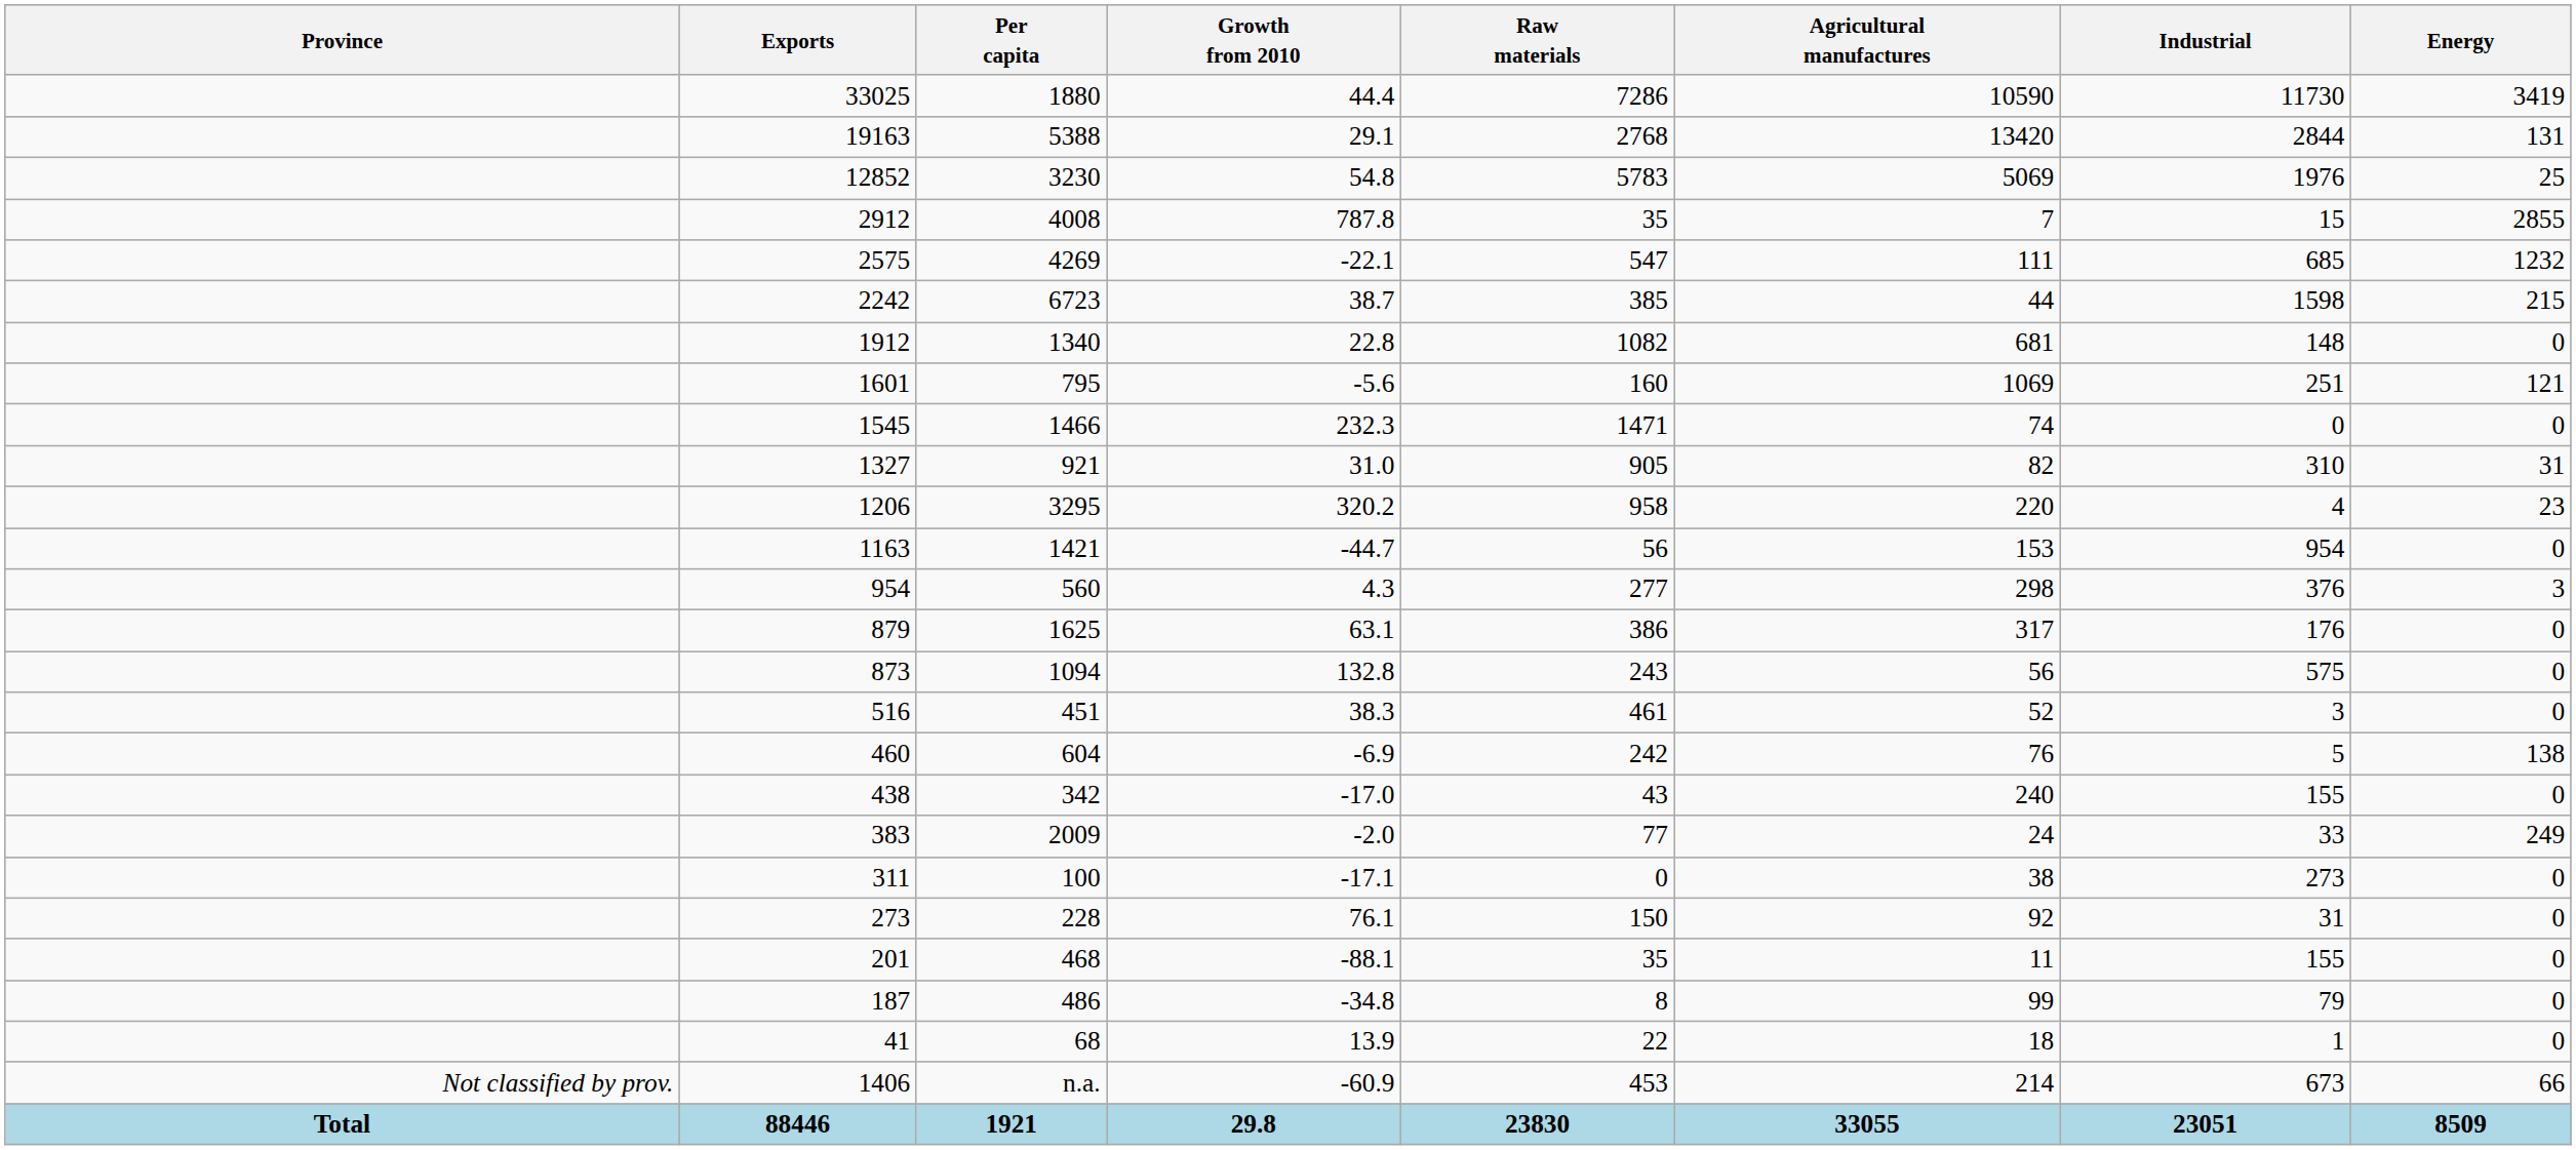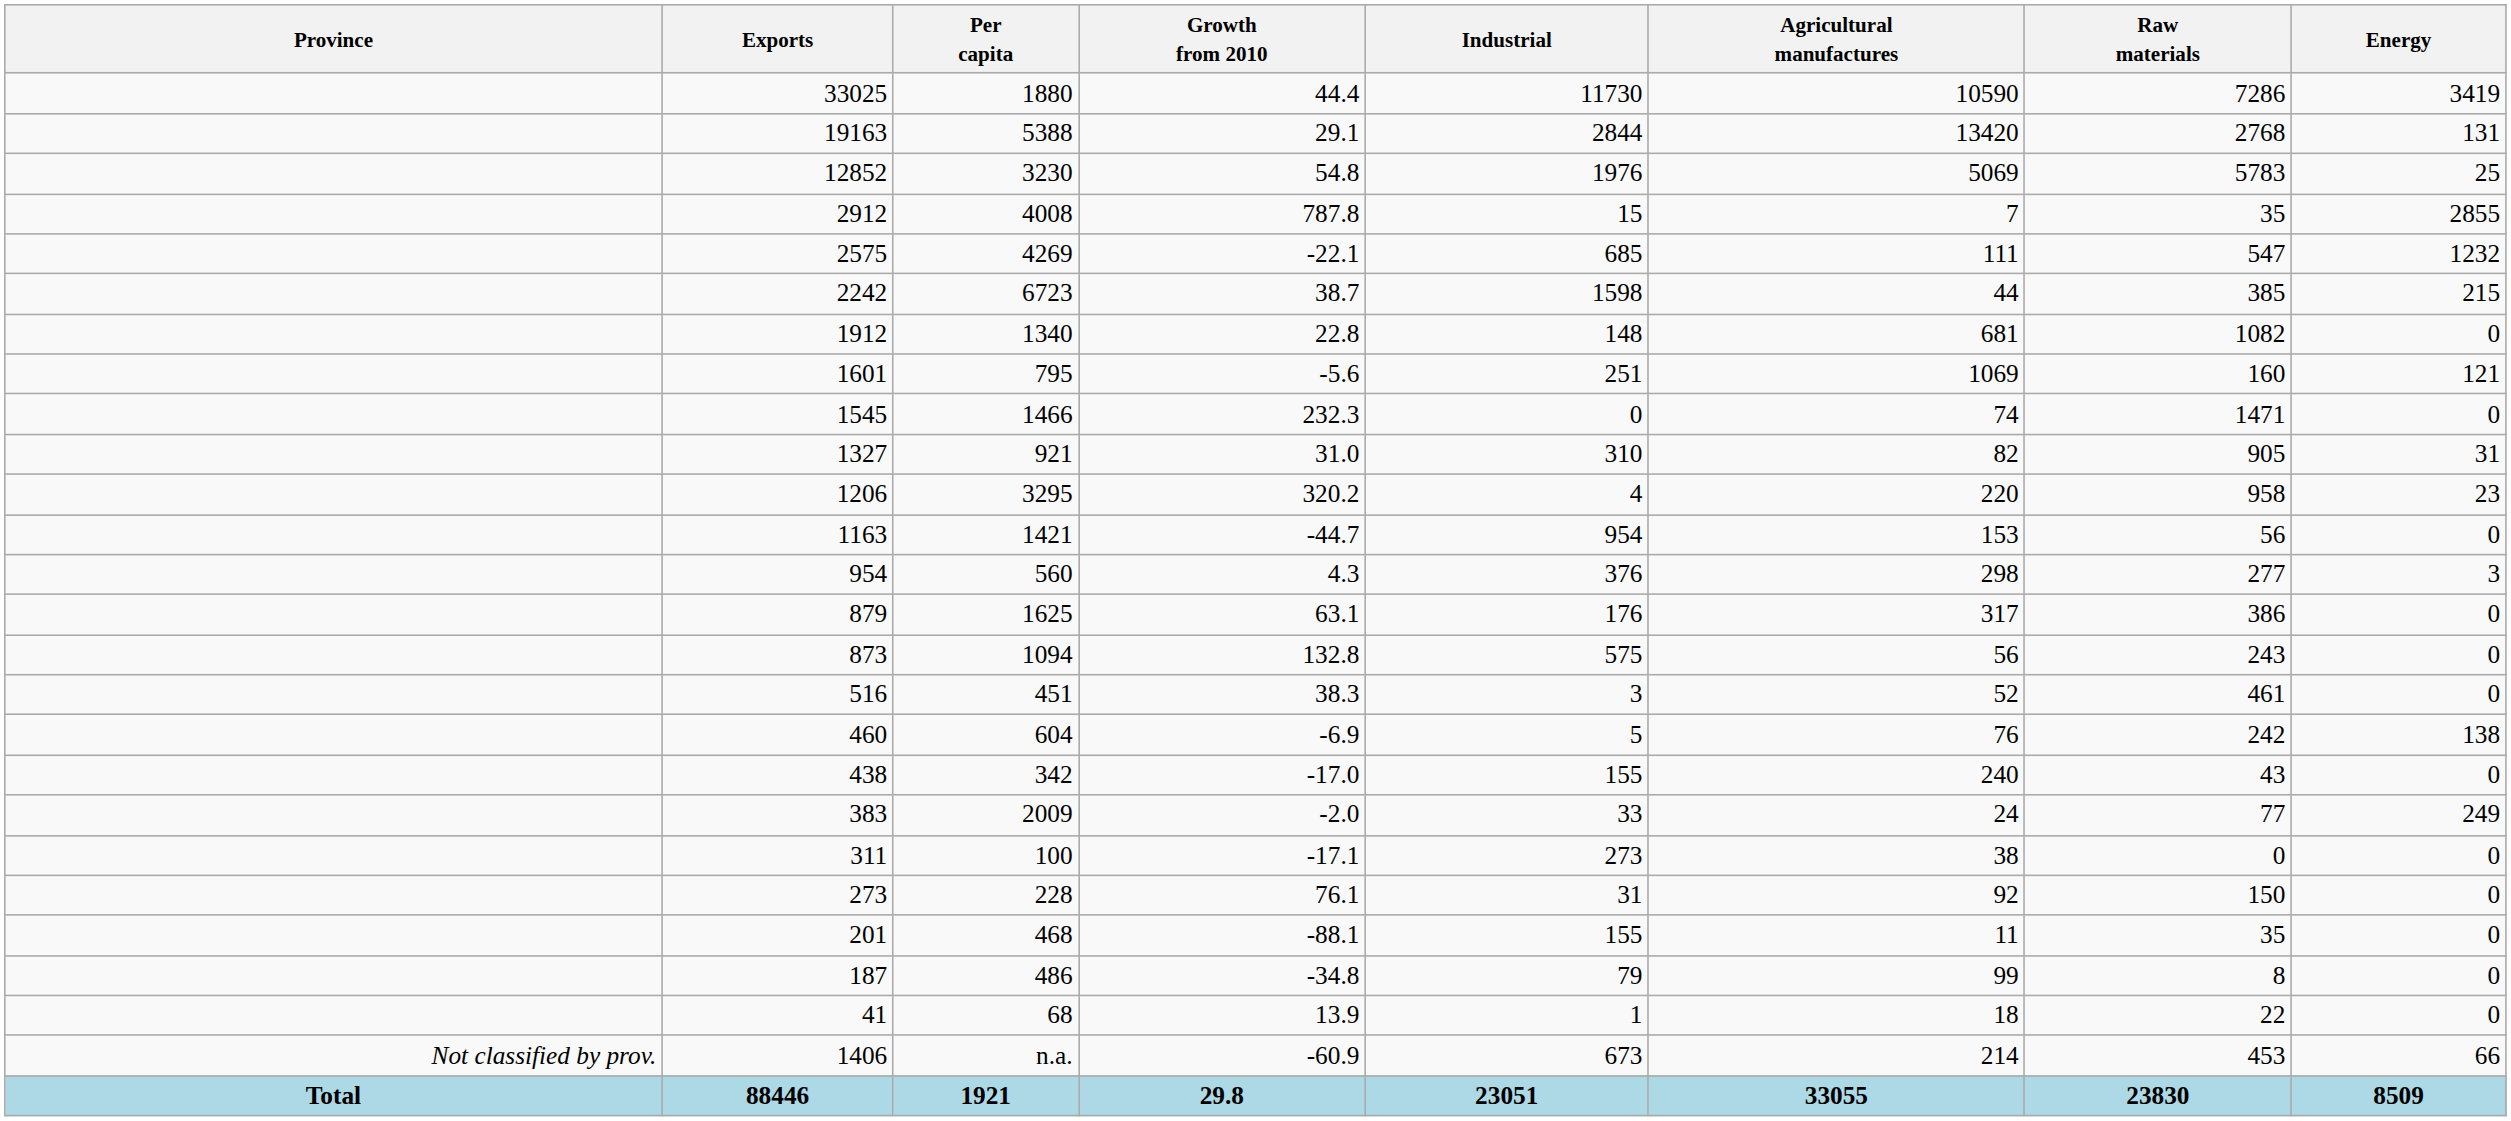columns swapped: Raw materials <-> Industrial
